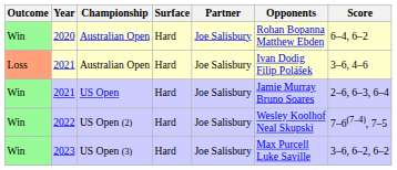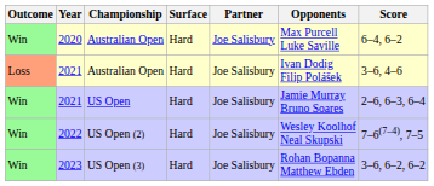2020 | Opponents: Rohan Bopanna Matthew Ebden -> Max Purcell Luke Saville
2023 | Opponents: Max Purcell Luke Saville -> Rohan Bopanna Matthew Ebden
